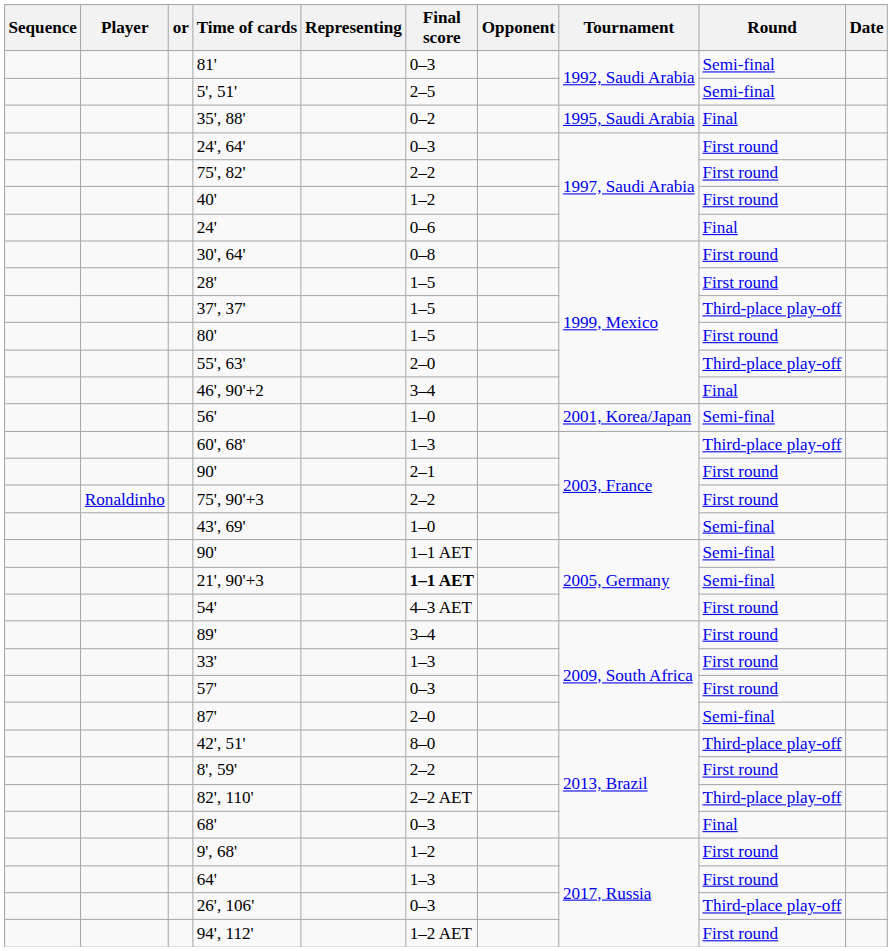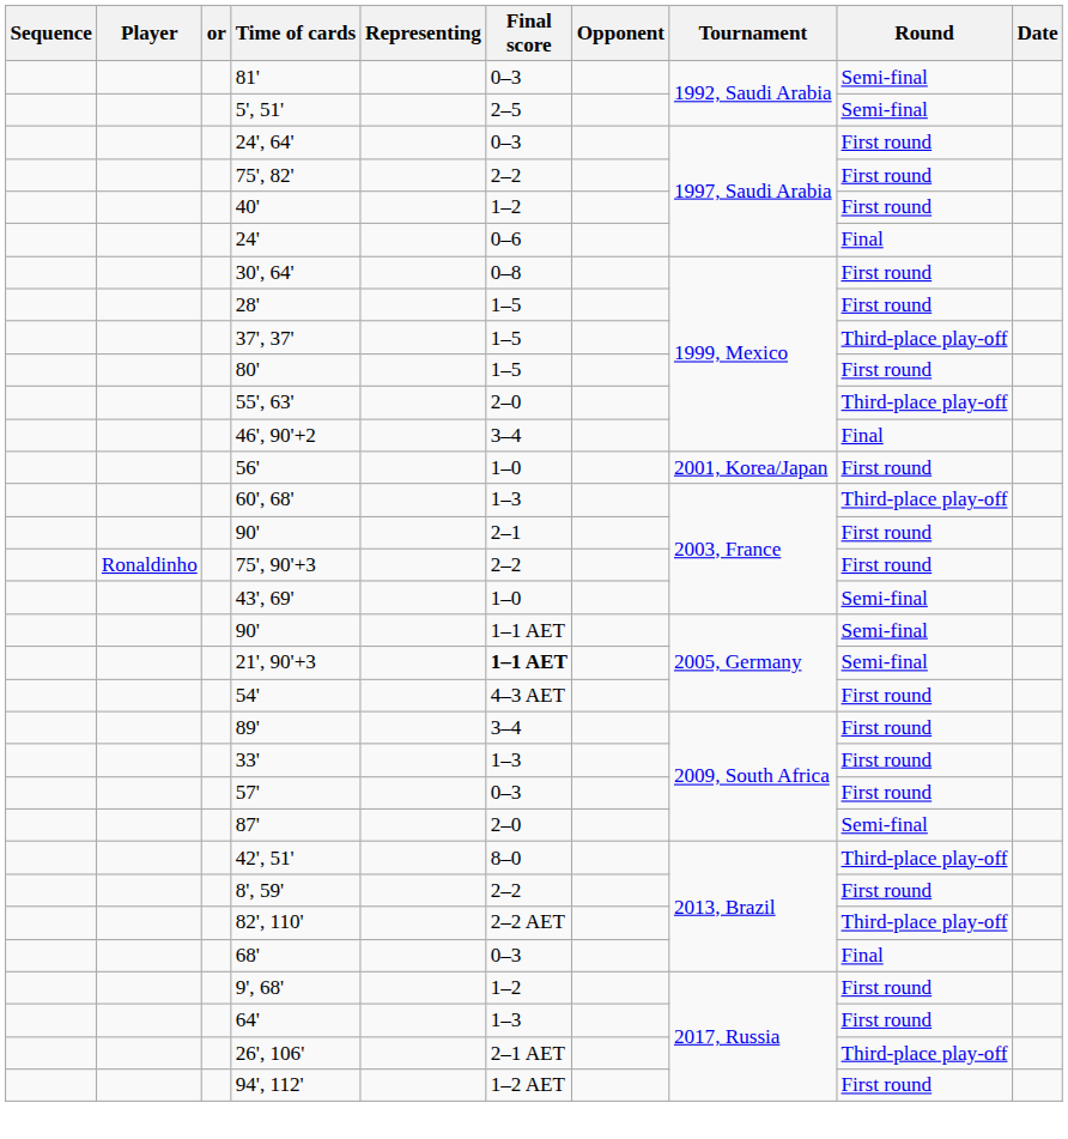- row: 35', 88' | 0–2 | 1995, Saudi Arabia | Final
56' | Round: Semi-final -> First round
26', 106' | Final score: 0–3 -> 2–1 AET
